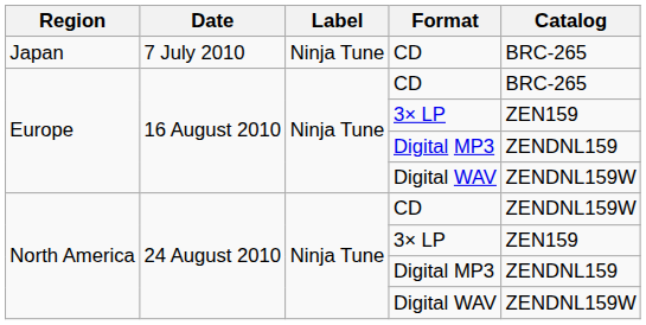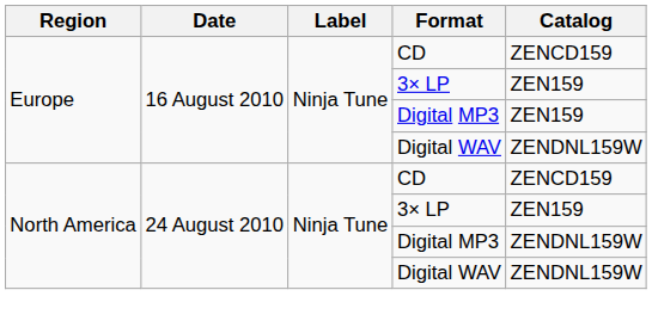- row: Japan | 7 July 2010 | Ninja Tune | CD | BRC-265
Europe / CD | Catalog: BRC-265 -> ZENCD159
Europe / Digital MP3 | Catalog: ZENDNL159 -> ZEN159
North America / CD | Catalog: ZENDNL159W -> ZENCD159
North America / Digital MP3 | Catalog: ZENDNL159 -> ZENDNL159W
